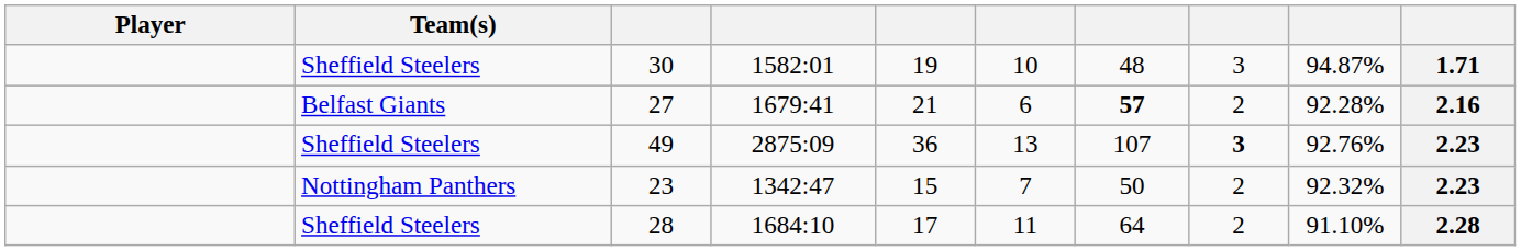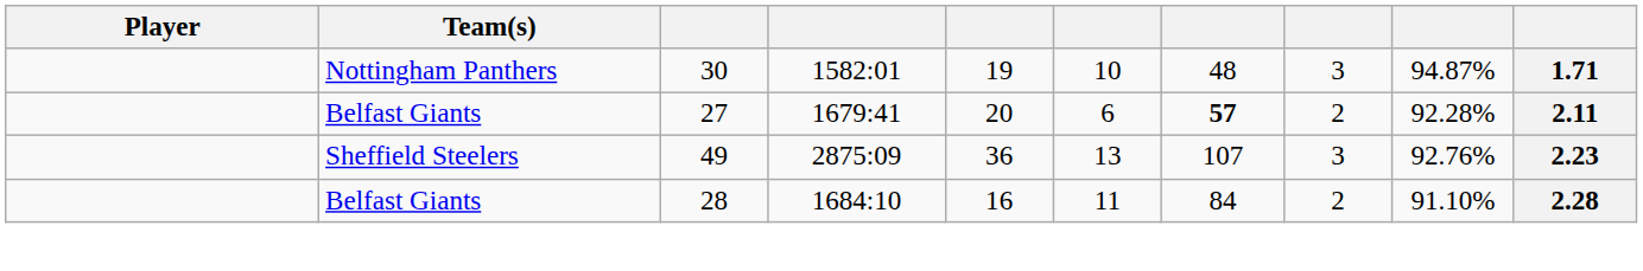30 | Team(s): Sheffield Steelers -> Nottingham Panthers
27 | column 5: 21 -> 20
27 | column 10: 2.16 -> 2.11
49 | column 8: bold -> normal
- row: Nottingham Panthers | 23 | 1342:47 | 15 | 7 | 50 | 2 | 92.32% | 2.23
28 | Team(s): Sheffield Steelers -> Belfast Giants
28 | column 5: 17 -> 16
28 | column 7: 64 -> 84
